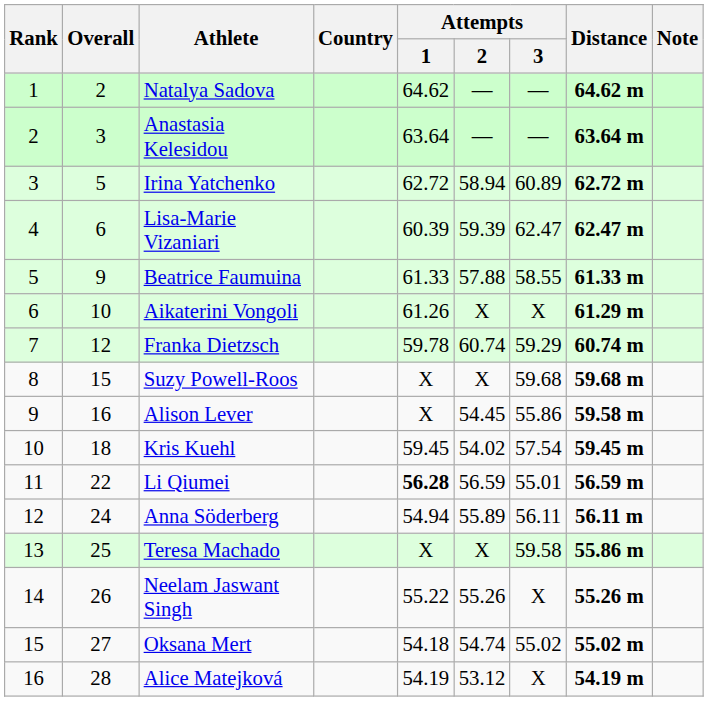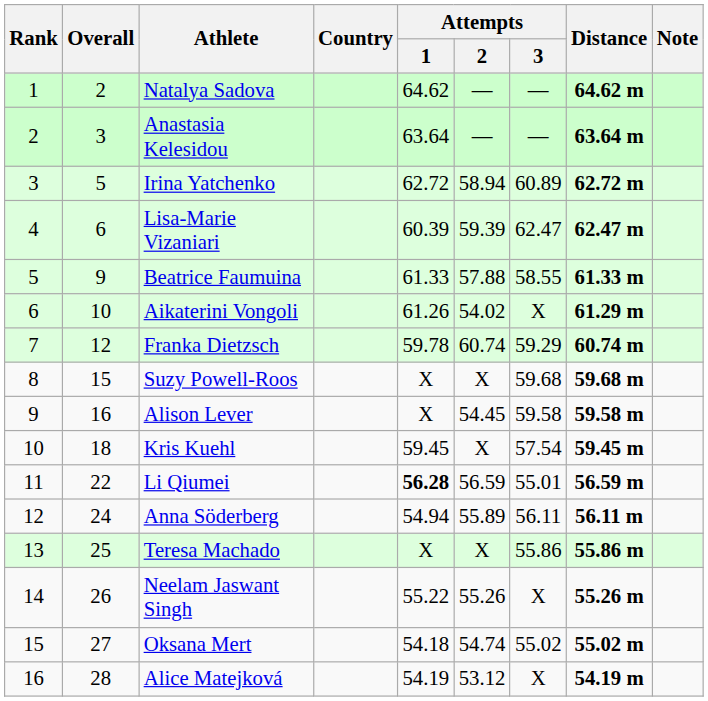Aikaterini Vongoli | Attempts / 2: X -> 54.02
Alison Lever | Attempts / 3: 55.86 -> 59.58
Kris Kuehl | Attempts / 2: 54.02 -> X
Teresa Machado | Attempts / 3: 59.58 -> 55.86
